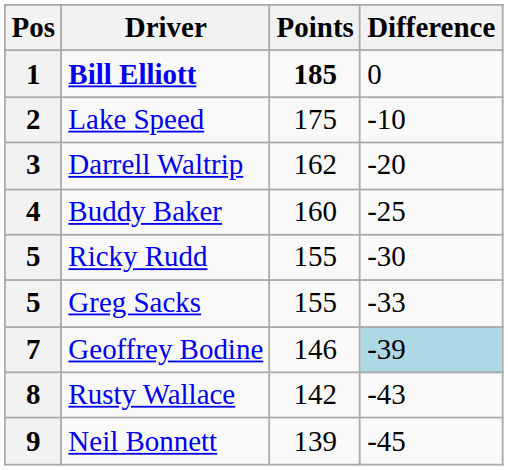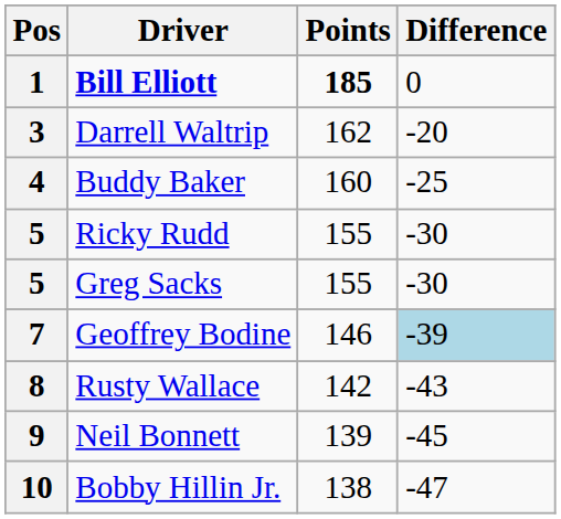- row: 2 | Lake Speed | 175 | -10
5 / Greg Sacks | Difference: -33 -> -30
+ row: 10 | Bobby Hillin Jr. | 138 | -47
